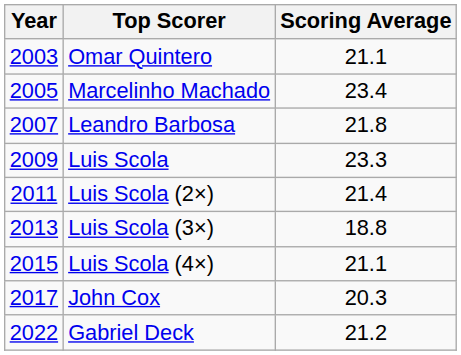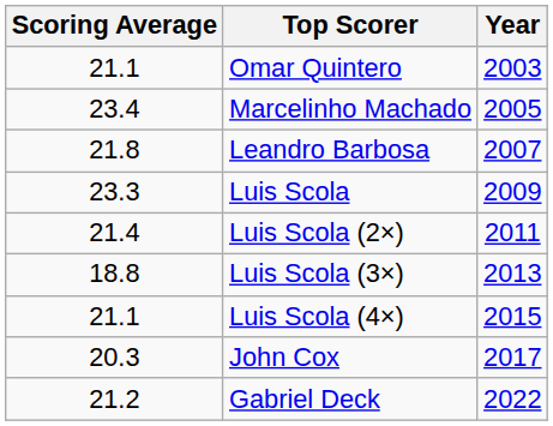columns swapped: Year <-> Scoring Average
